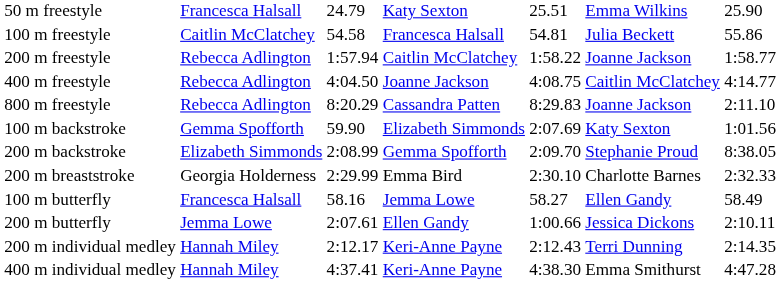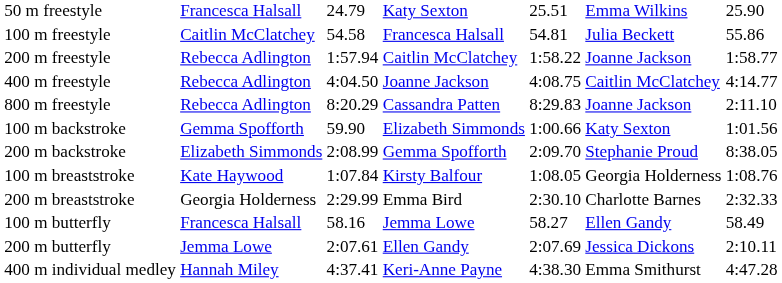100 m backstroke | column 5: 2:07.69 -> 1:00.66
+ row: 100 m breaststroke | Kate Haywood | 1:07.84 | Kirsty Balfour | 1:08.05 | Georgia Holderness | 1:08.76
200 m butterfly | column 5: 1:00.66 -> 2:07.69
- row: 200 m individual medley | Hannah Miley | 2:12.17 | Keri-Anne Payne | 2:12.43 | Terri Dunning | 2:14.35
